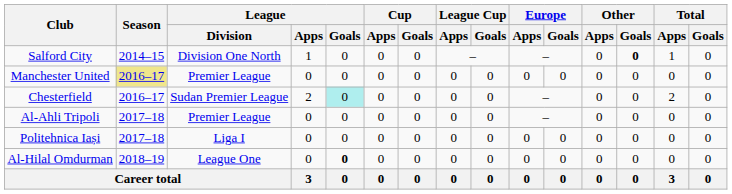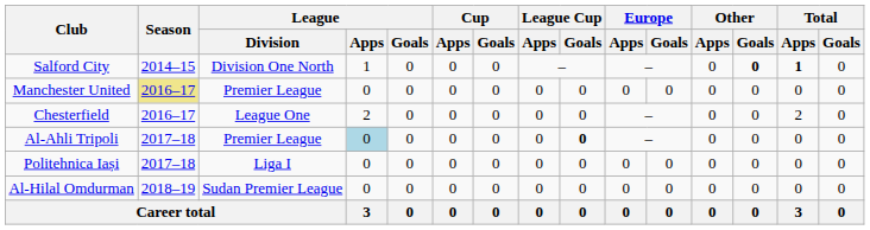Salford City | Total / Apps: normal -> bold
Chesterfield | League / Division: Sudan Premier League -> League One
Chesterfield | League / Goals: paleturquoise background -> no background
Al-Ahli Tripoli | League / Apps: no background -> lightblue background
Al-Ahli Tripoli | League Cup / Goals: normal -> bold
Al-Hilal Omdurman | League / Division: League One -> Sudan Premier League
Al-Hilal Omdurman | League / Goals: bold -> normal
